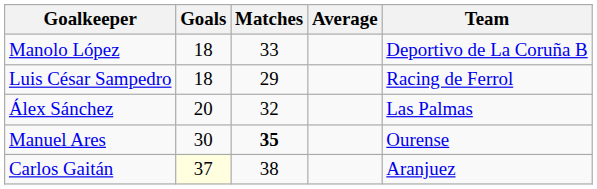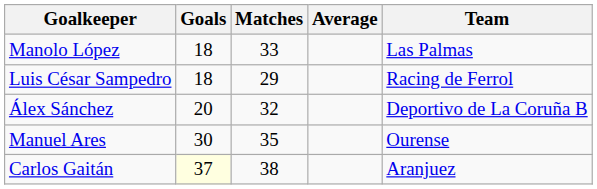Manolo López | Team: Deportivo de La Coruña B -> Las Palmas
Álex Sánchez | Team: Las Palmas -> Deportivo de La Coruña B
Manuel Ares | Matches: bold -> normal
